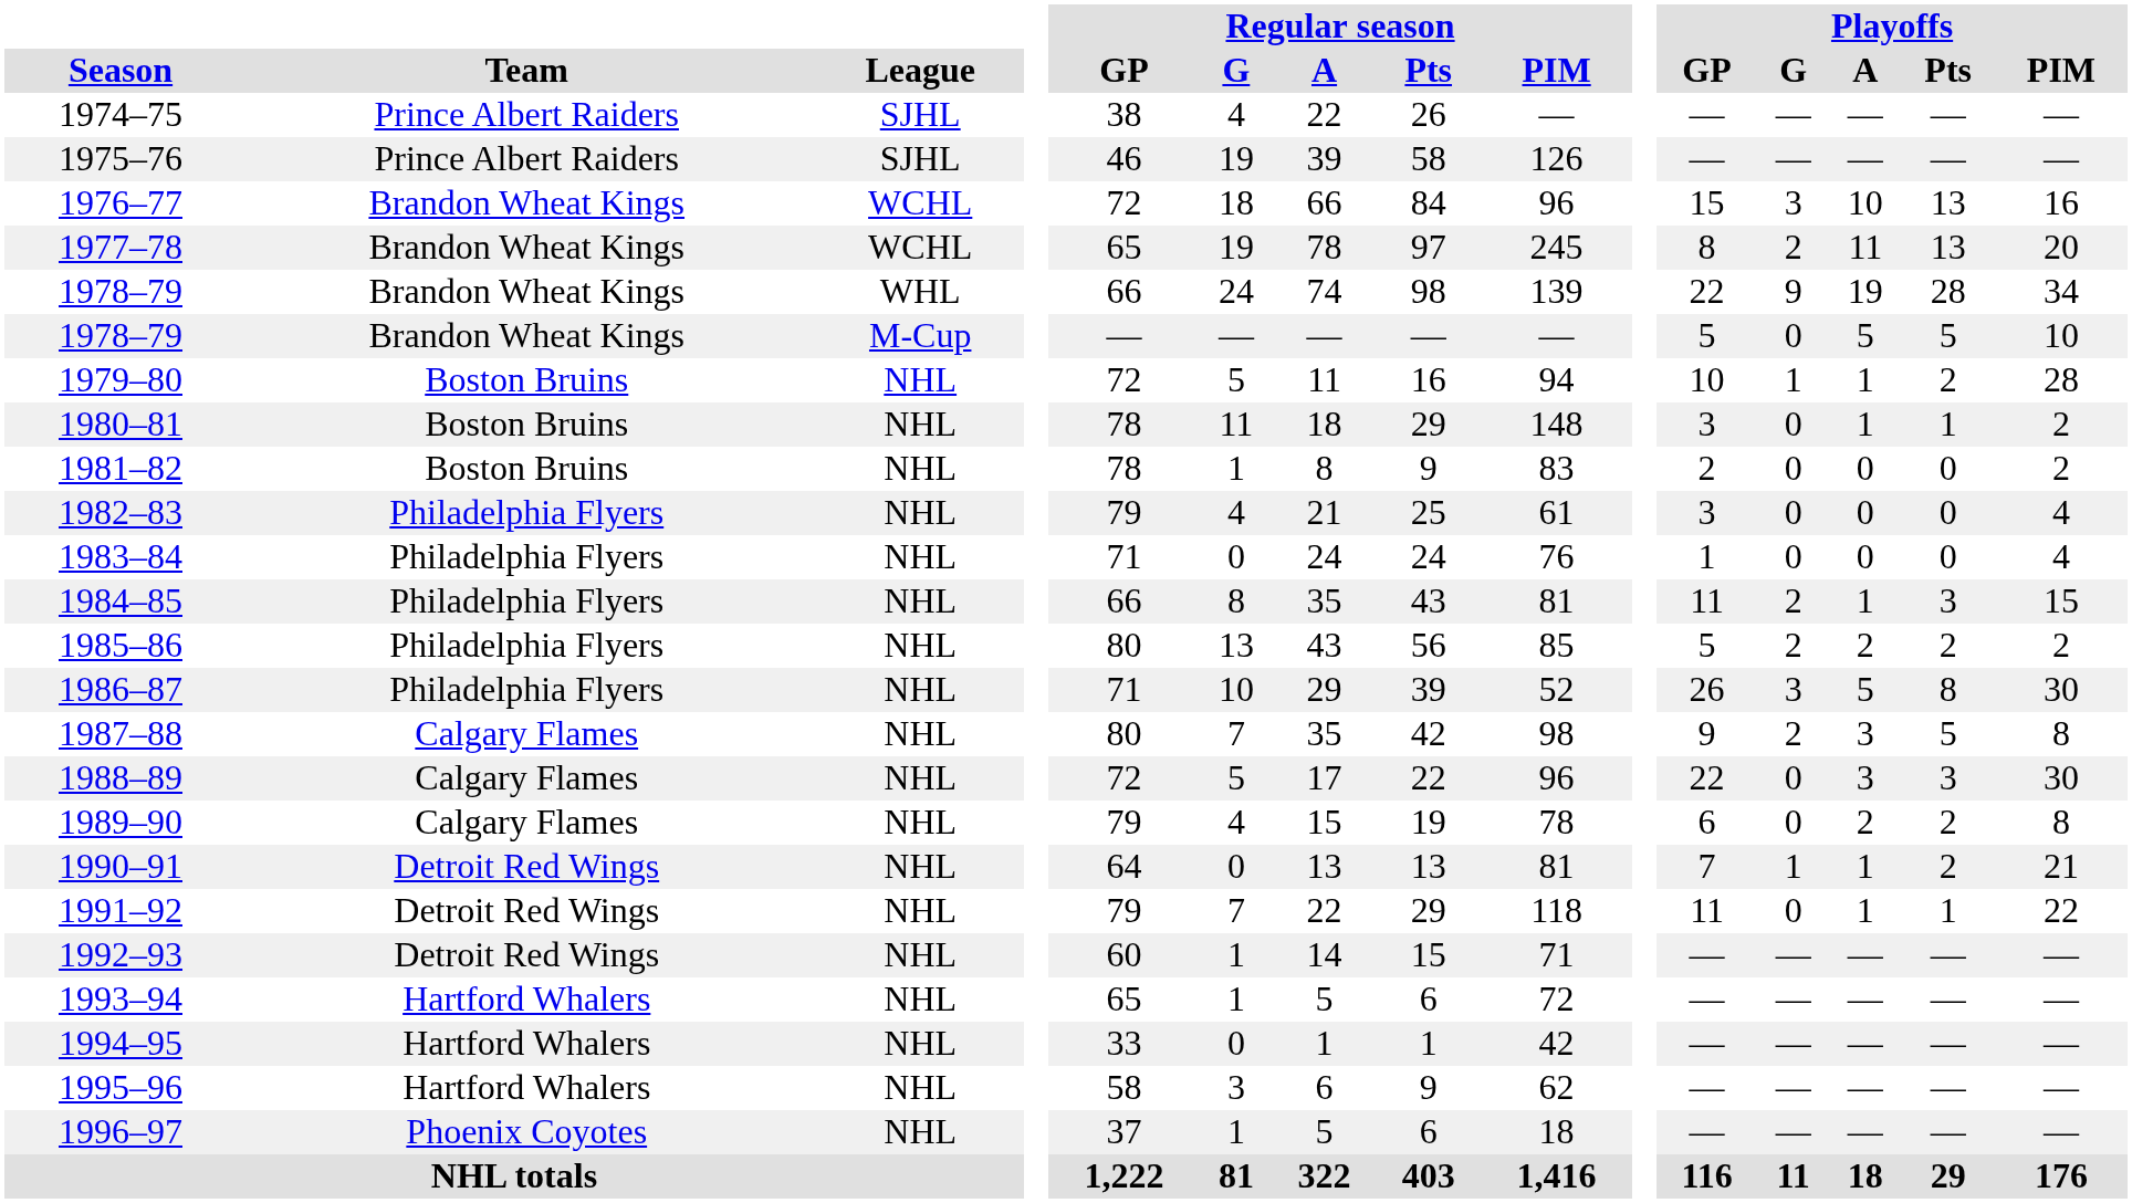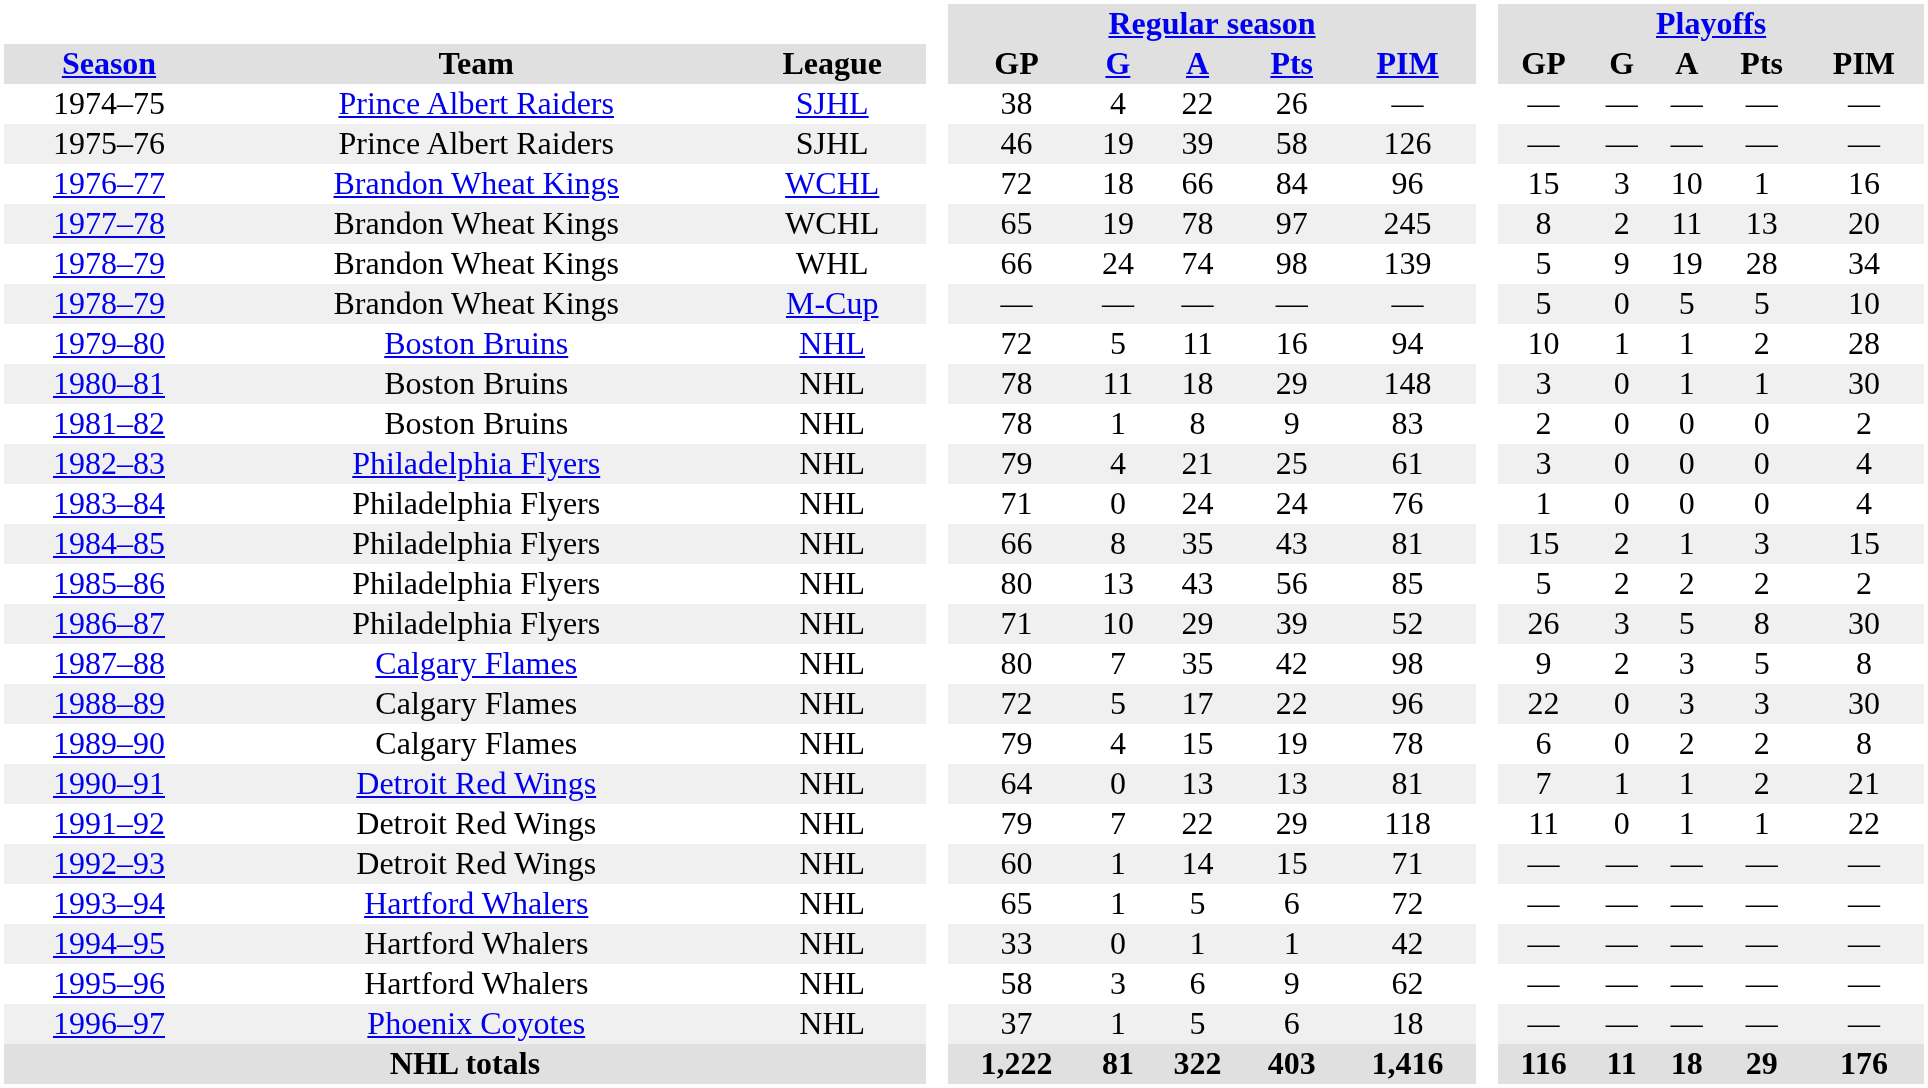1976–77 | Playoffs / Pts: 13 -> 1
1978–79 / WHL | Playoffs / GP: 22 -> 5
1980–81 | Playoffs / PIM: 2 -> 30
1984–85 | Playoffs / GP: 11 -> 15
